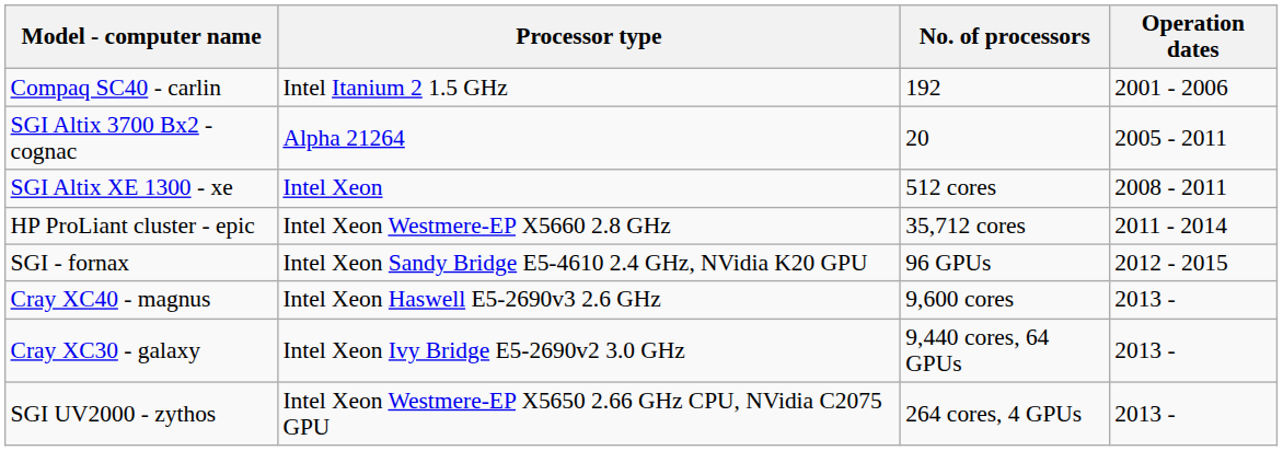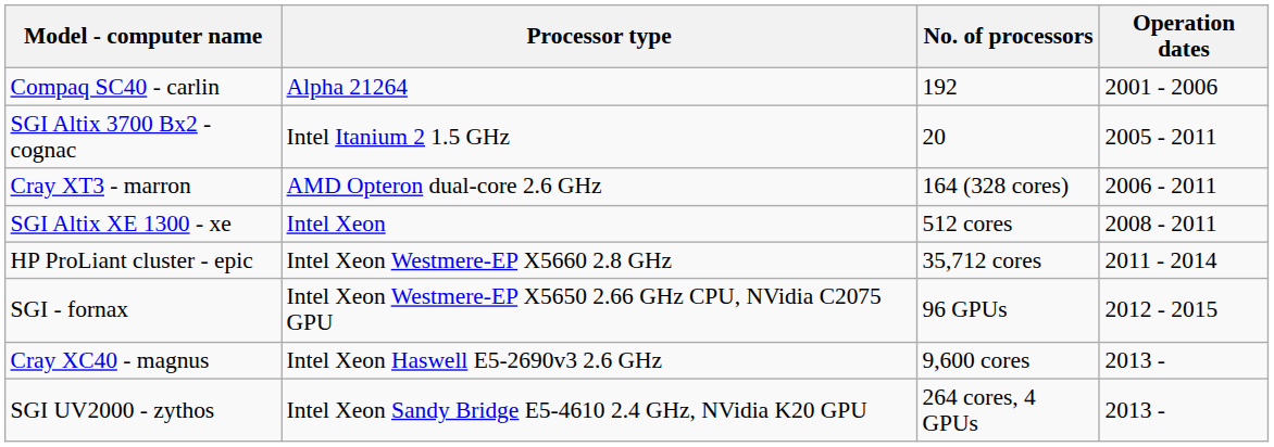Compaq SC40 - carlin | Processor type: Intel Itanium 2 1.5 GHz -> Alpha 21264
SGI Altix 3700 Bx2 - cognac | Processor type: Alpha 21264 -> Intel Itanium 2 1.5 GHz
+ row: Cray XT3 - marron | AMD Opteron dual-core 2.6 GHz | 164 (328 cores) | 2006 - 2011
SGI - fornax | Processor type: Intel Xeon Sandy Bridge E5-4610 2.4 GHz, NVidia K20 GPU -> Intel Xeon Westmere-EP X5650 2.66 GHz CPU, NVidia C2075 GPU
- row: Cray XC30 - galaxy | Intel Xeon Ivy Bridge E5-2690v2 3.0 GHz | 9,440 cores, 64 GPUs | 2013 -
SGI UV2000 - zythos | Processor type: Intel Xeon Westmere-EP X5650 2.66 GHz CPU, NVidia C2075 GPU -> Intel Xeon Sandy Bridge E5-4610 2.4 GHz, NVidia K20 GPU
